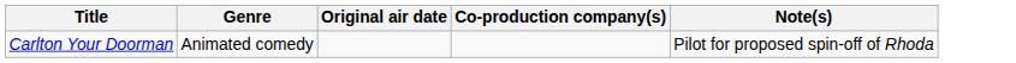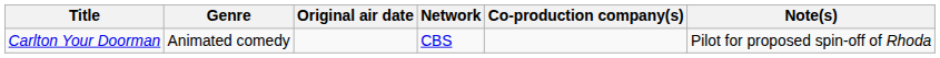+ column: Network | CBS
